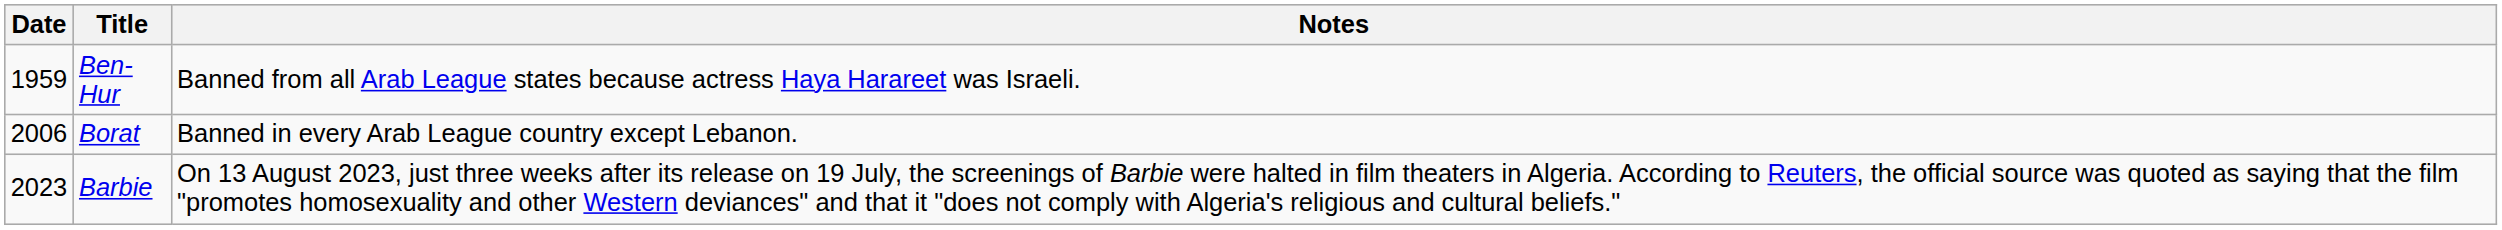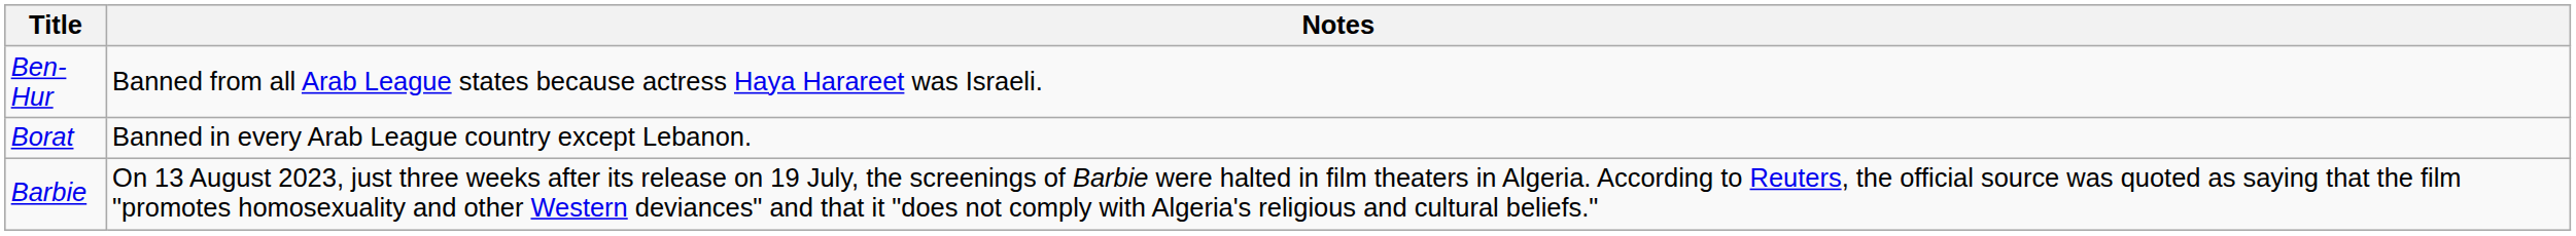- column: Date | 1959 | 2006 | 2023
